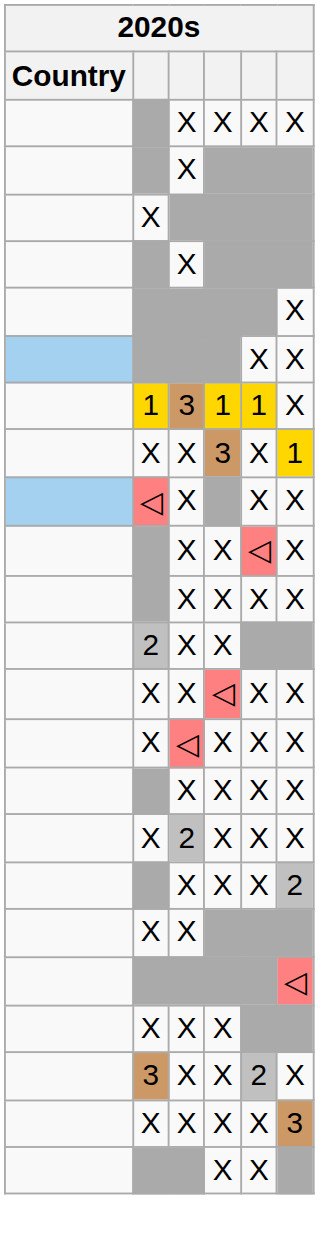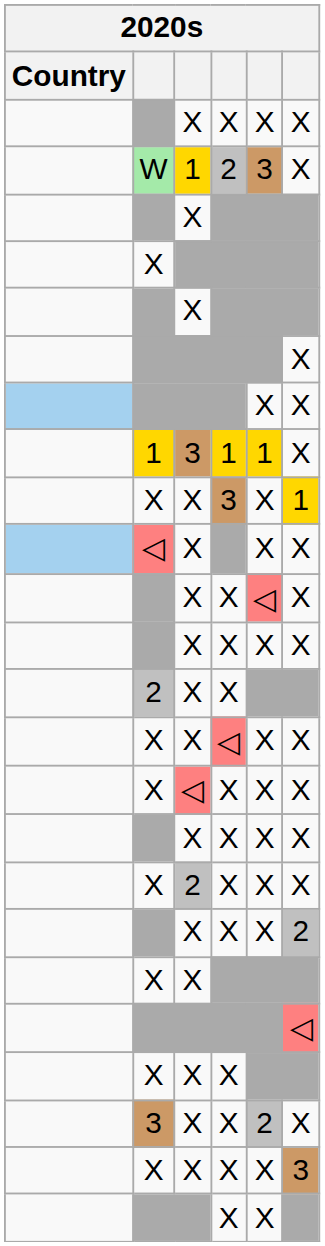+ row: W | 1 | 2 | 3 | X
